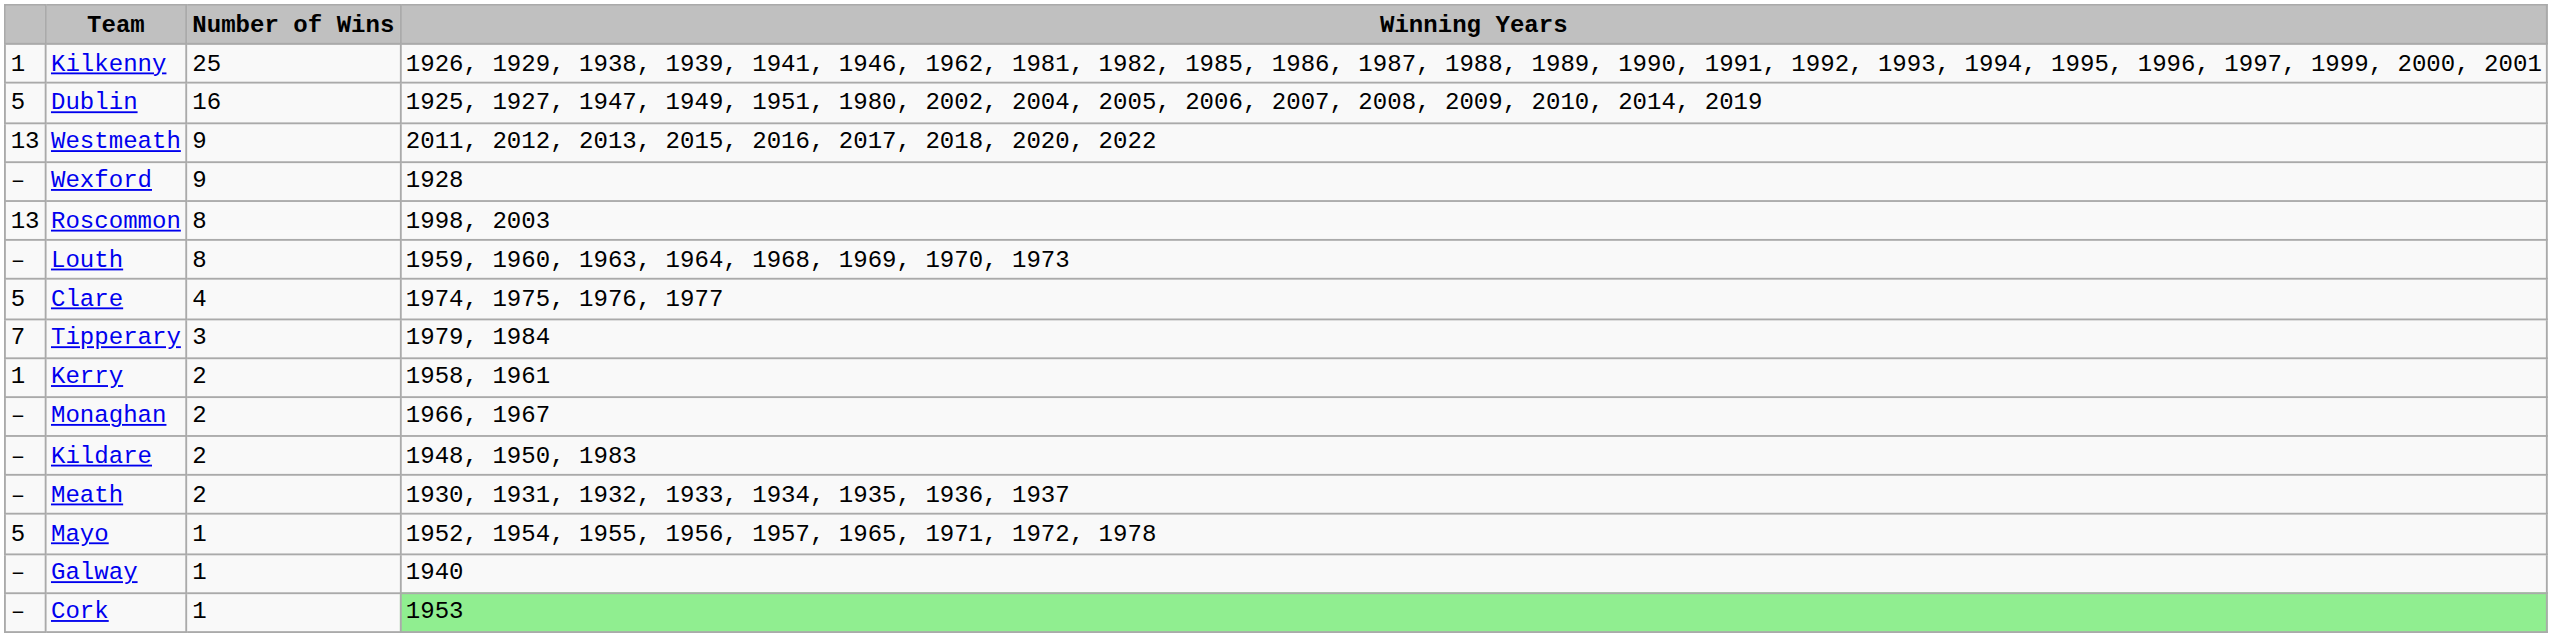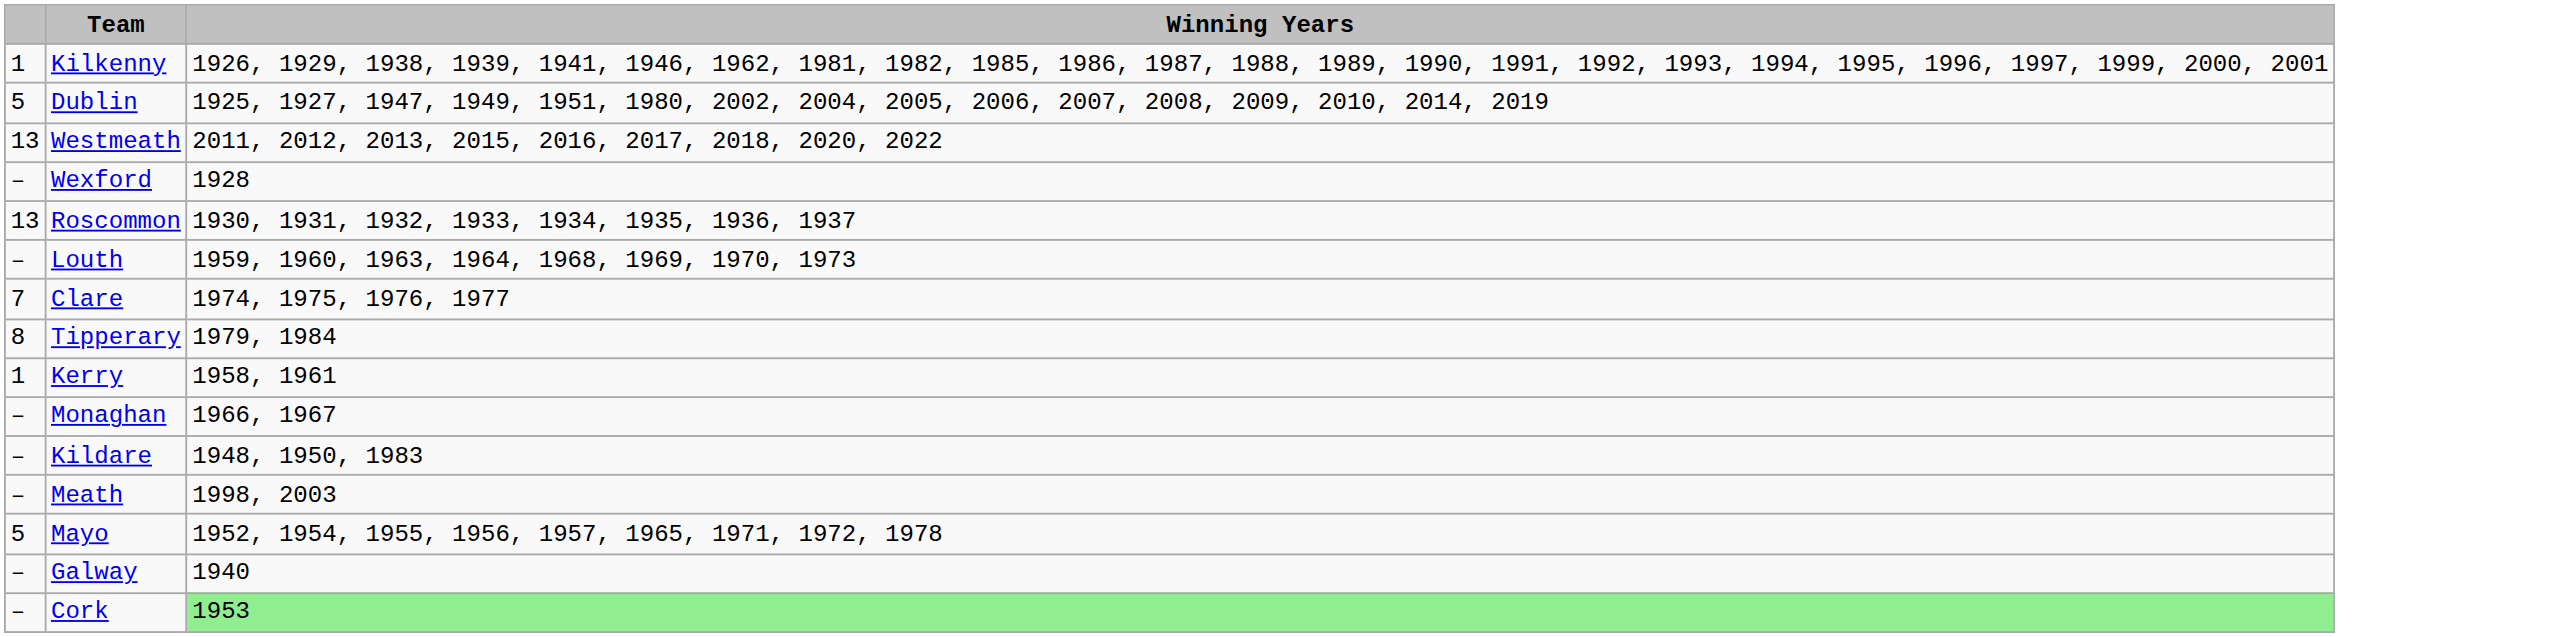- column: Number of Wins | 25 | 16 | 9 | 9 | 8 | 8 | 4 | 3 | 2 | 2 | 2 | 2 | 1 | 1 | 1
Roscommon | Winning Years: 1998, 2003 -> 1930, 1931, 1932, 1933, 1934, 1935, 1936, 1937
Clare | column 1: 5 -> 7
Tipperary | column 1: 7 -> 8
Meath | Winning Years: 1930, 1931, 1932, 1933, 1934, 1935, 1936, 1937 -> 1998, 2003
